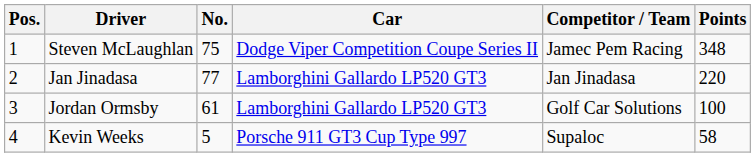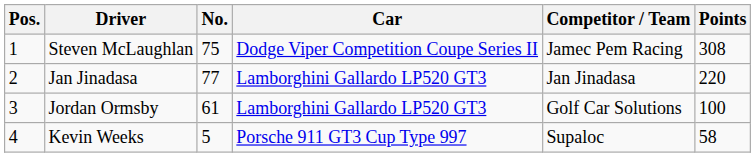Steven McLaughlan | Points: 348 -> 308
